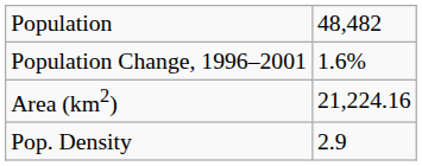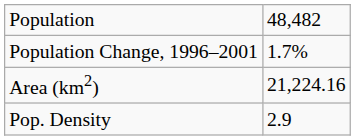Population Change, 1996–2001 | column 2: 1.6% -> 1.7%
